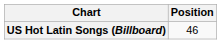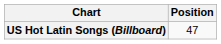US Hot Latin Songs (Billboard) | Position: 46 -> 47
